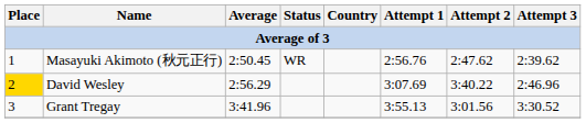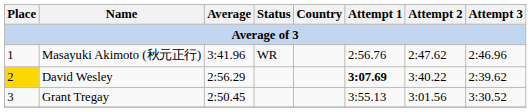Masayuki Akimoto (秋元正行) | Average: 2:50.45 -> 3:41.96
Masayuki Akimoto (秋元正行) | Attempt 3: 2:39.62 -> 2:46.96
David Wesley | Attempt 1: normal -> bold
David Wesley | Attempt 3: 2:46.96 -> 2:39.62
Grant Tregay | Average: 3:41.96 -> 2:50.45
